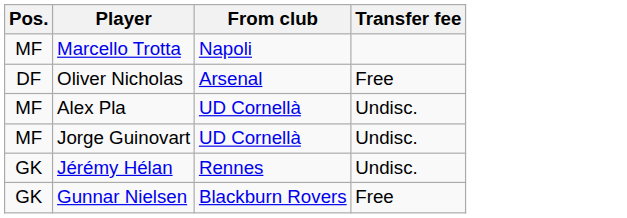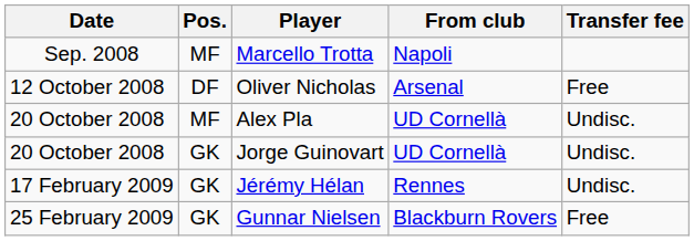+ column: Date | Sep. 2008 | 12 October 2008 | 20 October 2008 | 20 October 2008 | 17 February 2009 | 25 February 2009
Jorge Guinovart | Pos.: MF -> GK
